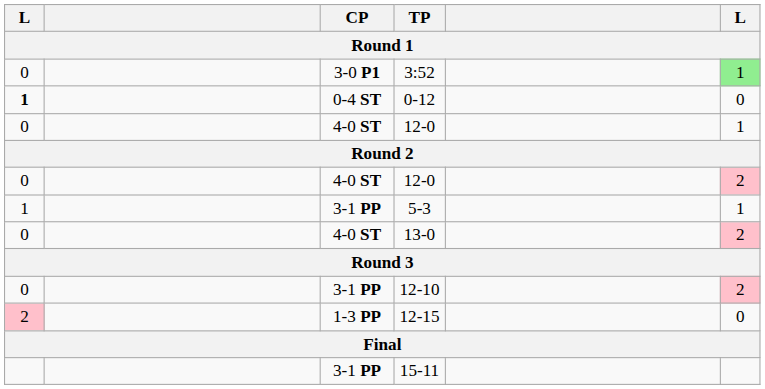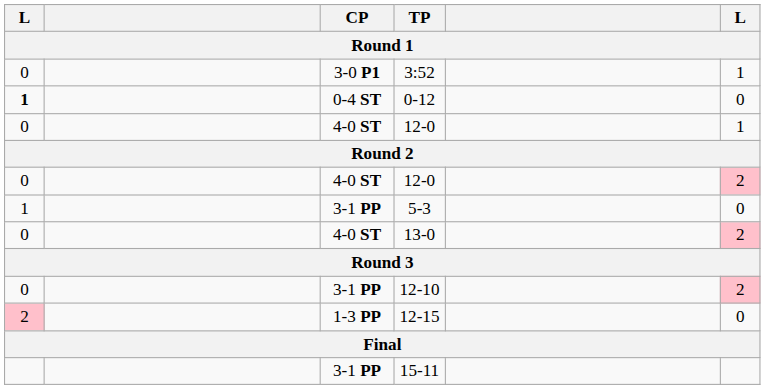3:52 | column 6: lightgreen background -> no background
5-3 | column 6: 1 -> 0
